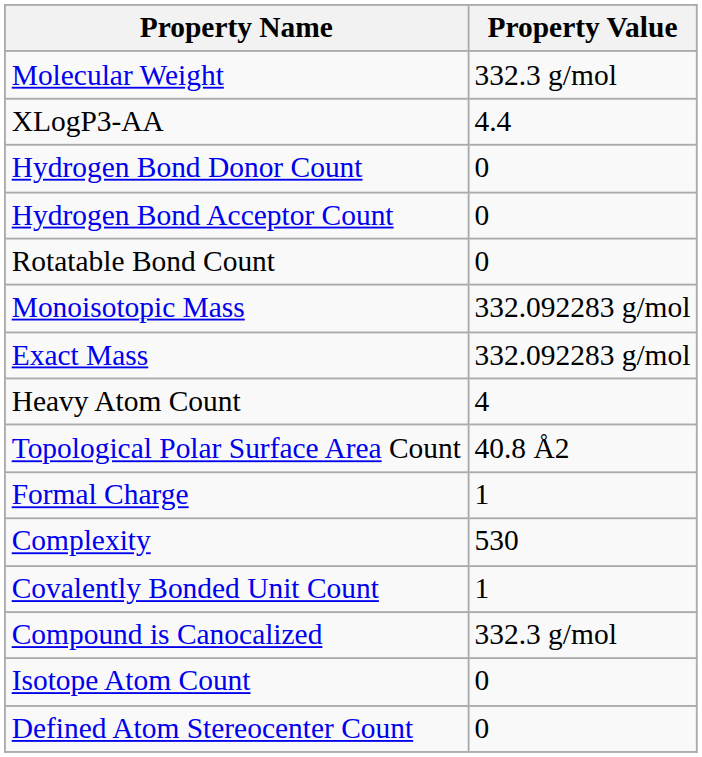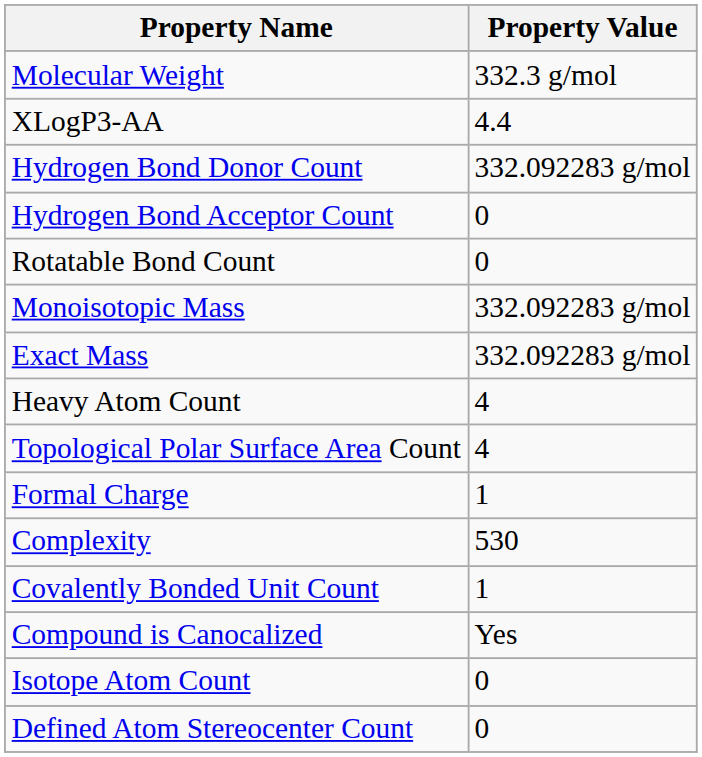Hydrogen Bond Donor Count | Property Value: 0 -> 332.092283 g/mol
Topological Polar Surface Area Count | Property Value: 40.8 Å2 -> 4
Compound is Canocalized | Property Value: 332.3 g/mol -> Yes
